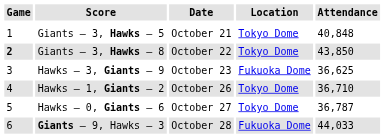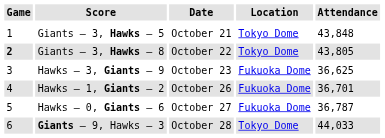Giants – 3, Hawks – 5 | Attendance: 40,848 -> 43,848
Giants – 3, Hawks – 8 | Attendance: 43,850 -> 43,805
Hawks – 1, Giants – 2 | Location: Tokyo Dome -> Fukuoka Dome
Hawks – 1, Giants – 2 | Attendance: 36,710 -> 36,701
Hawks – 0, Giants – 6 | Location: Tokyo Dome -> Fukuoka Dome
Giants – 9, Hawks – 3 | Location: Fukuoka Dome -> Tokyo Dome
